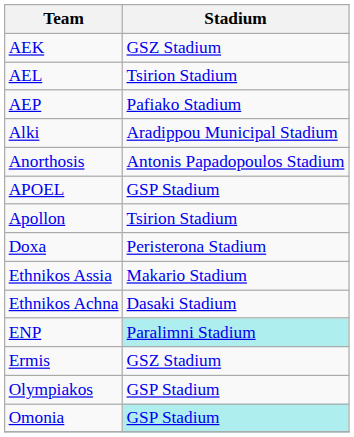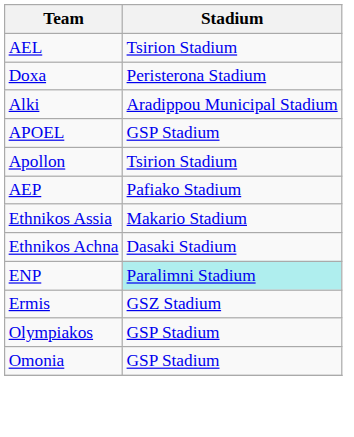- row: AEK | GSZ Stadium
rows swapped: AEP <-> Doxa
- row: Anorthosis | Antonis Papadopoulos Stadium
Omonia | Stadium: paleturquoise background -> no background
